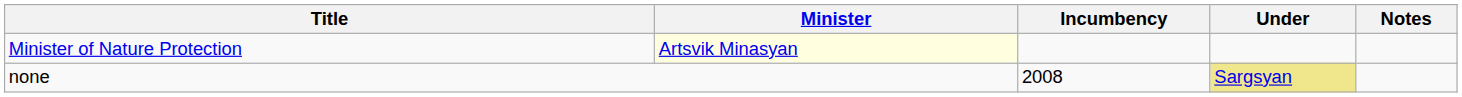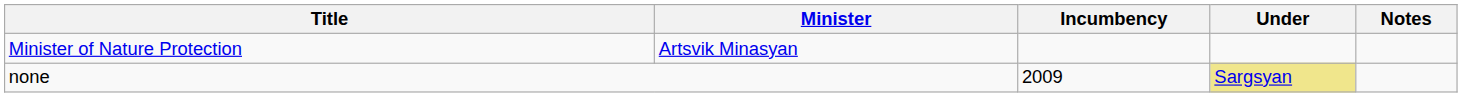Minister of Nature Protection | Minister: lightyellow background -> no background
none | Incumbency: 2008 -> 2009
